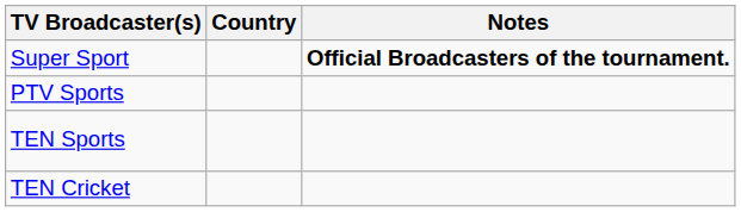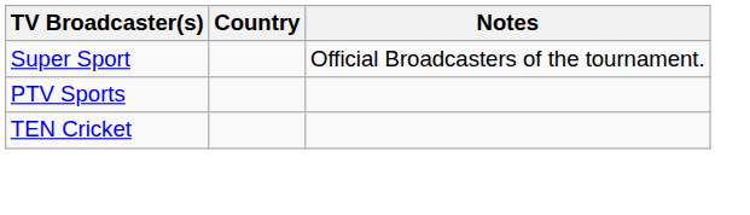Super Sport | Notes: bold -> normal
- row: TEN Sports
